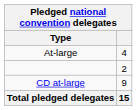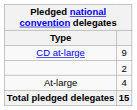rows swapped: CD at-large <-> At-large
